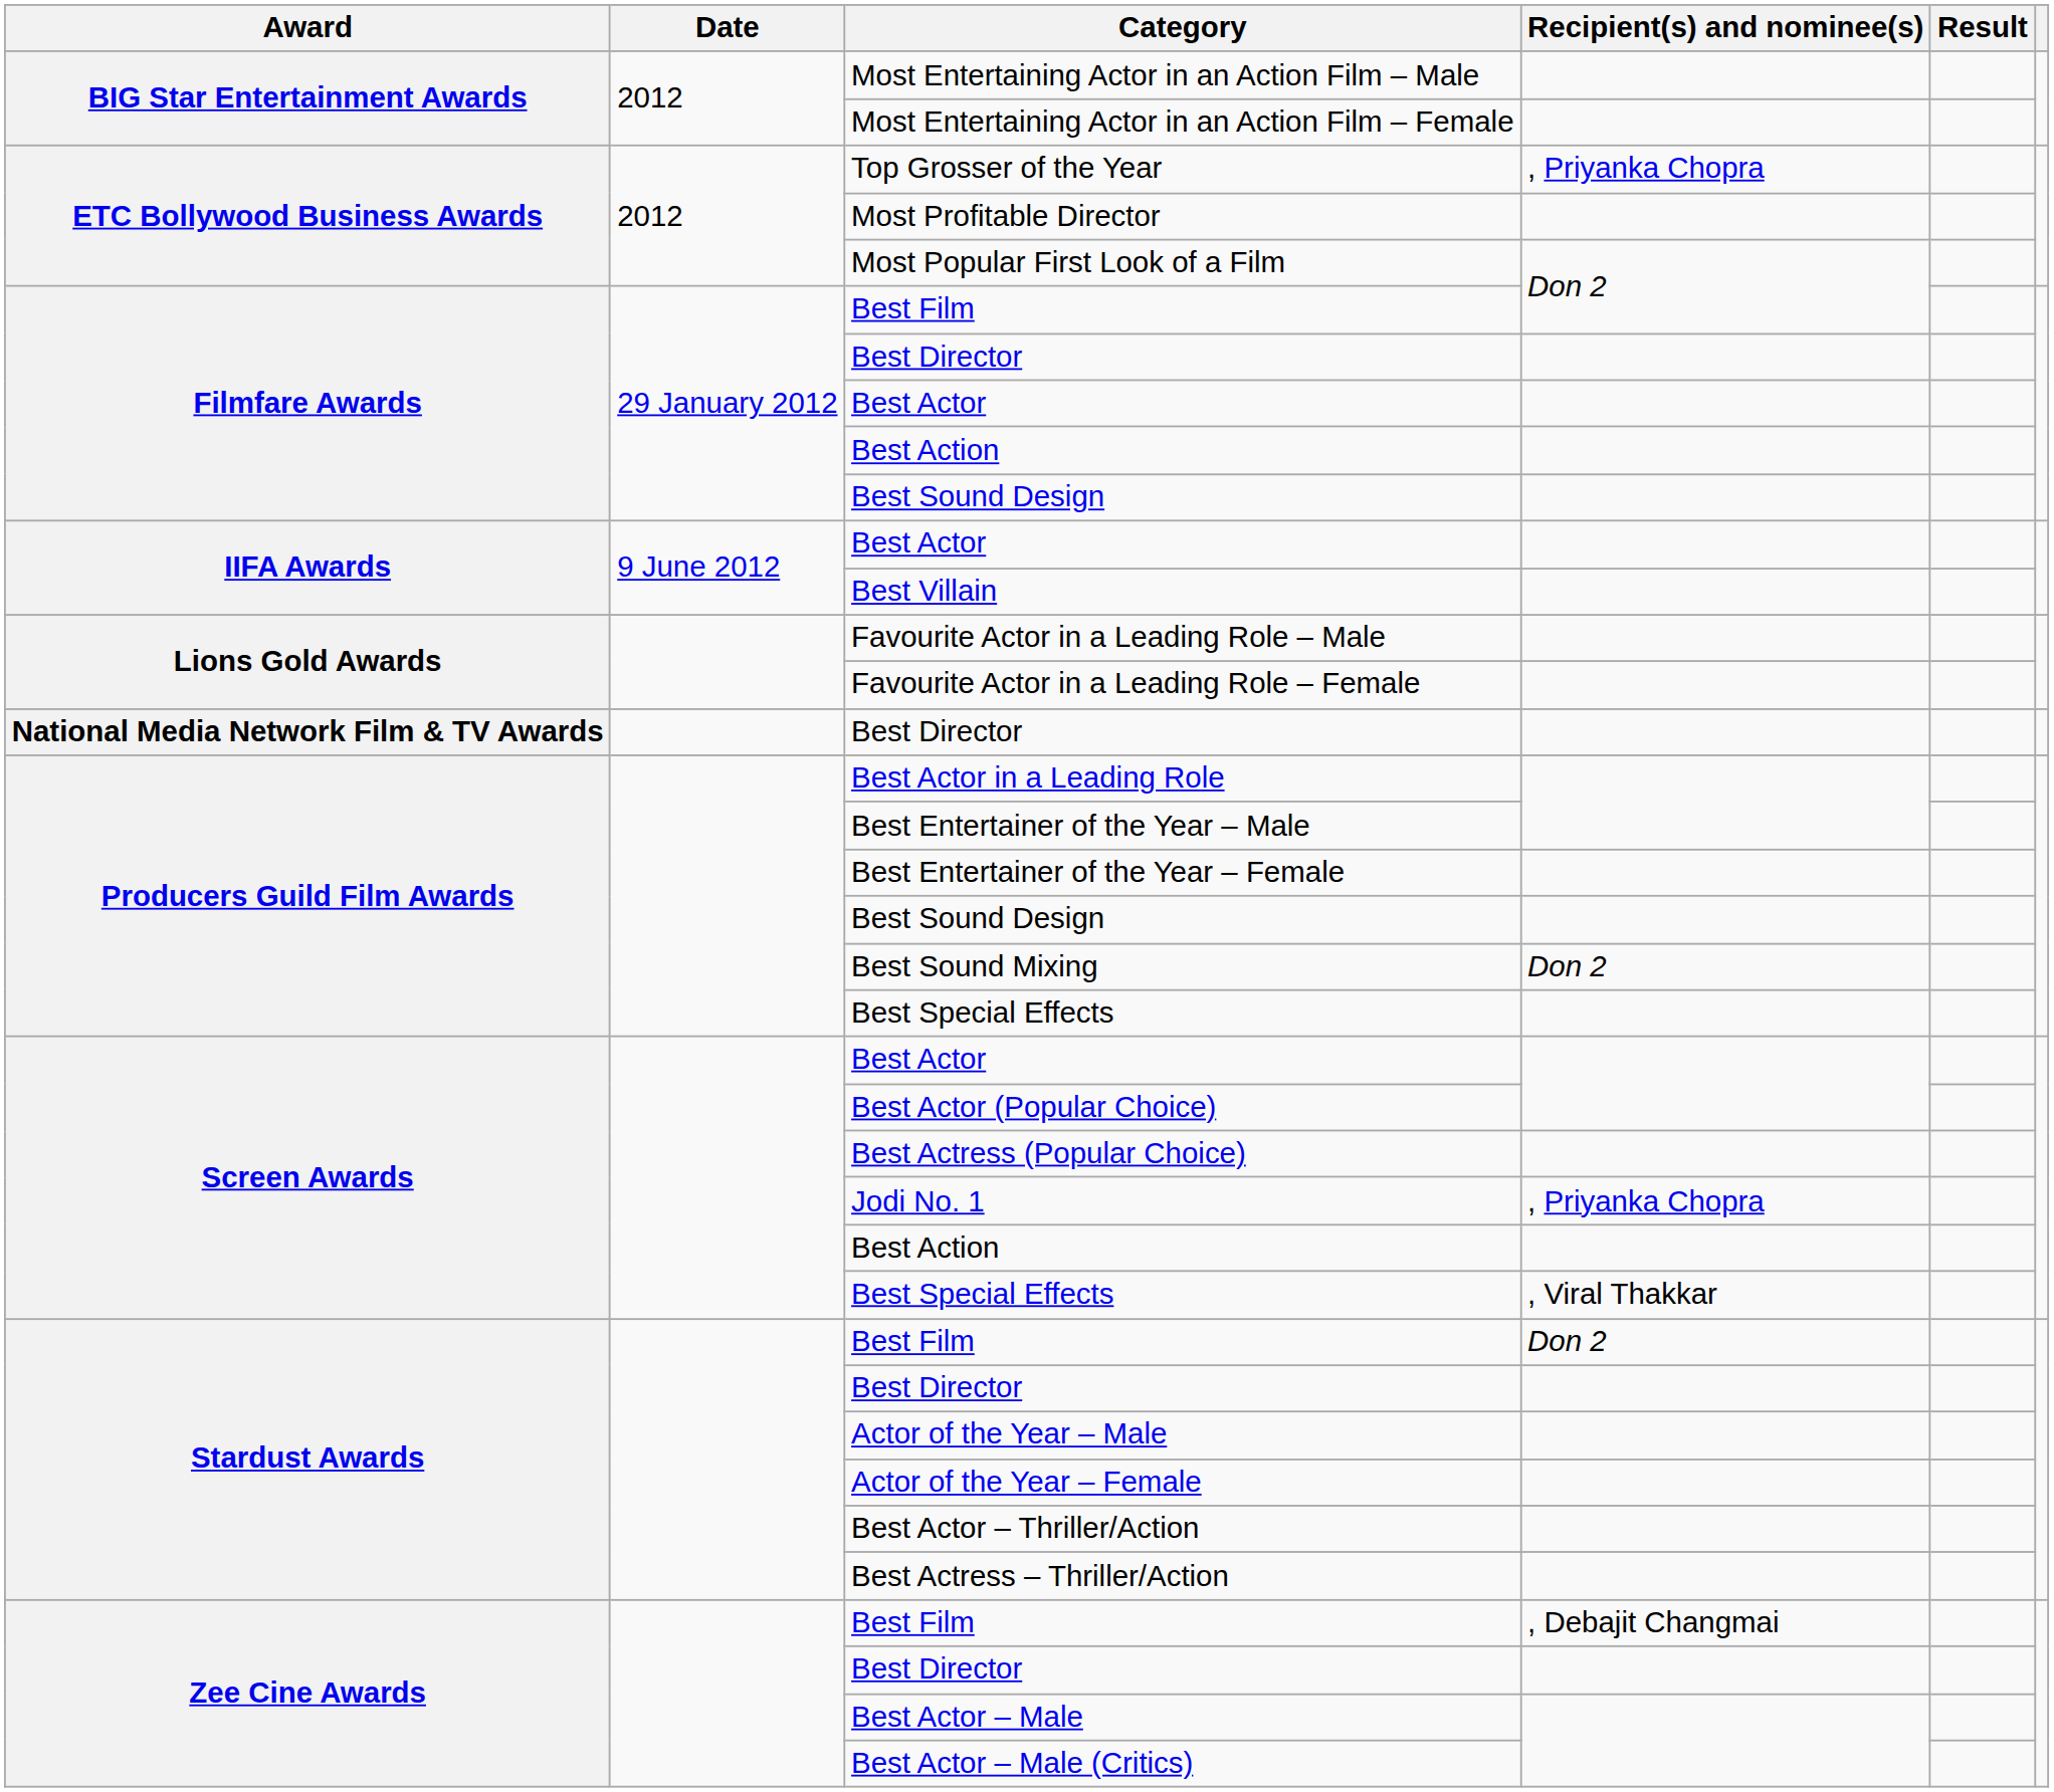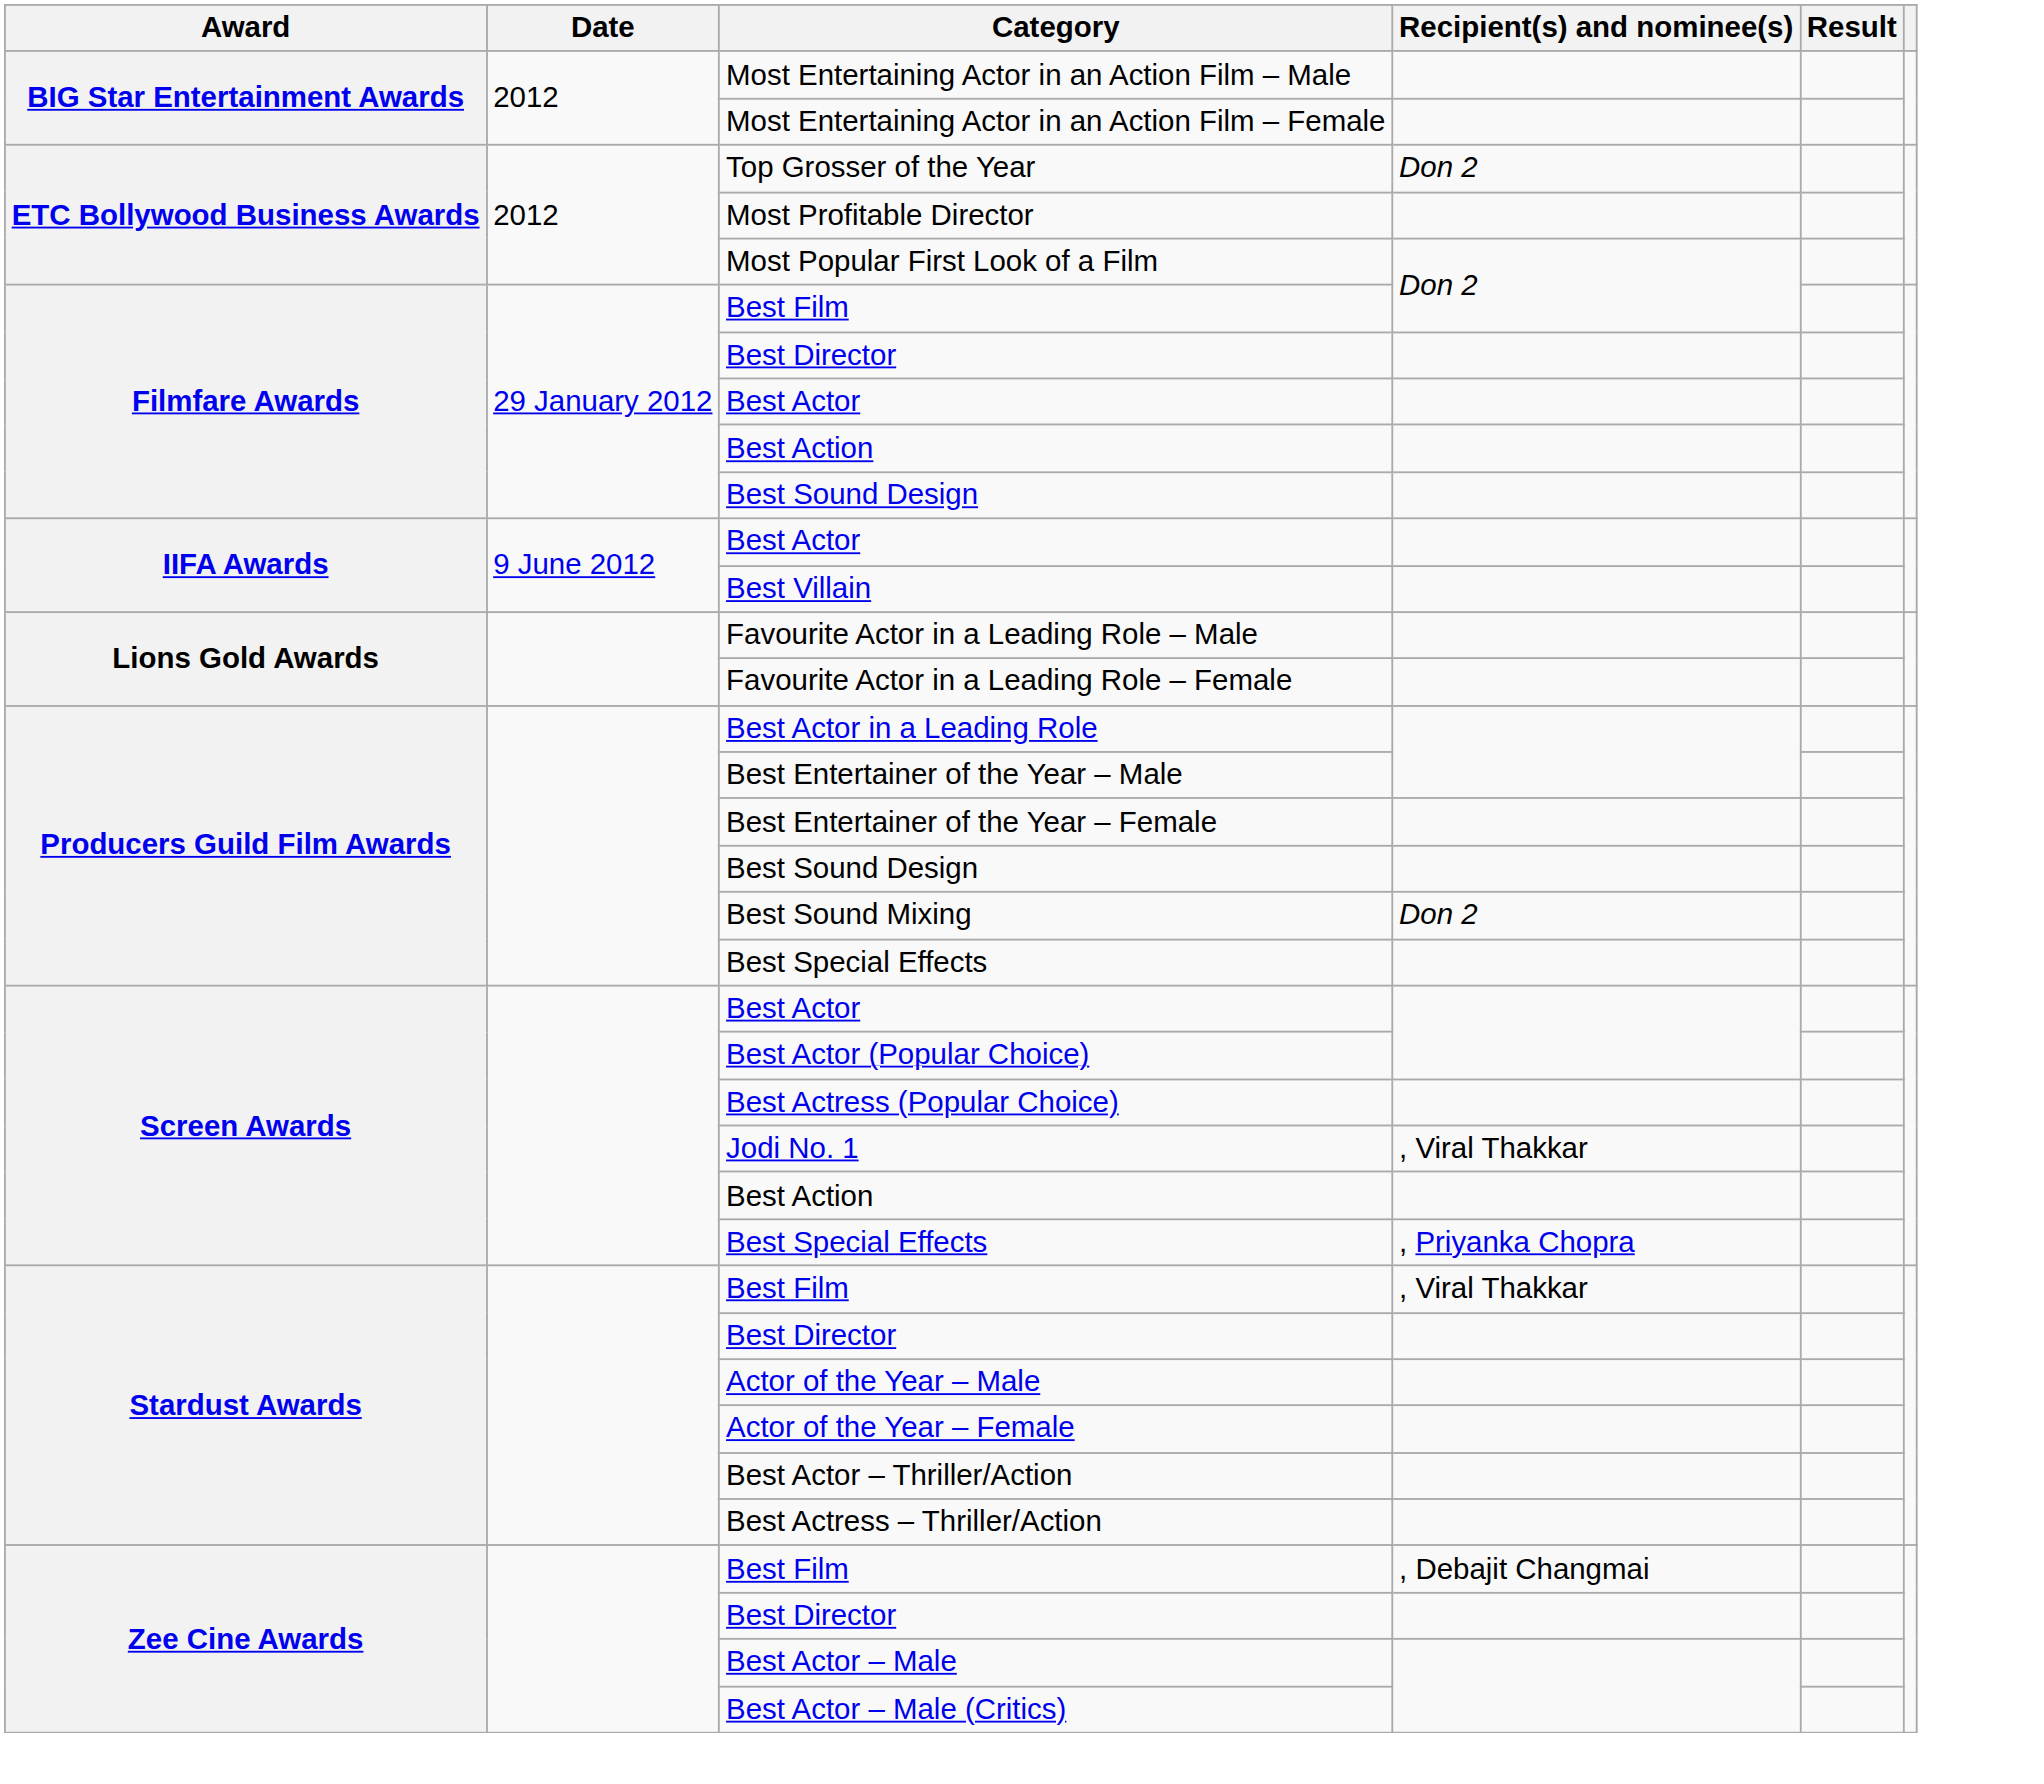Top Grosser of the Year | Recipient(s) and nominee(s): , Priyanka Chopra -> Don 2
- row: National Media Network Film & TV Awards | Best Director
Jodi No. 1 | Recipient(s) and nominee(s): , Priyanka Chopra -> , Viral Thakkar
Screen Awards / Best Special Effects | Recipient(s) and nominee(s): , Viral Thakkar -> , Priyanka Chopra
Stardust Awards / Best Film | Recipient(s) and nominee(s): Don 2 -> , Viral Thakkar
